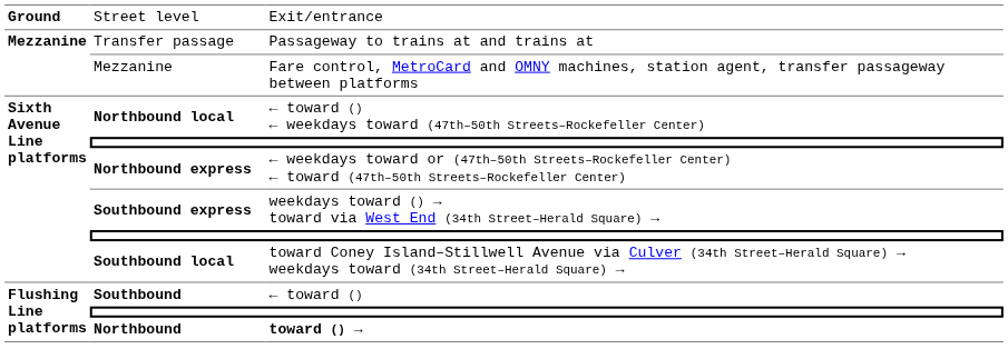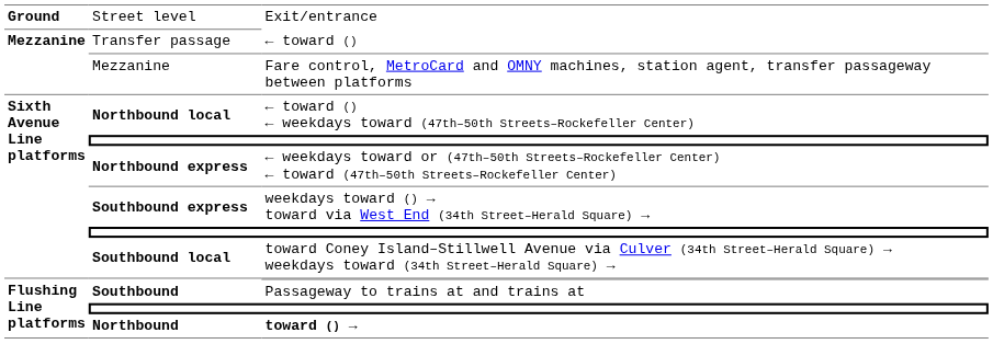Transfer passage | column 3: Passageway to trains at and trains at -> ← toward ()
Southbound | column 3: ← toward () -> Passageway to trains at and trains at
